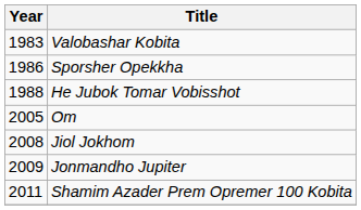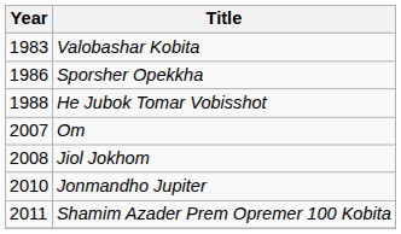Om | Year: 2005 -> 2007
Jonmandho Jupiter | Year: 2009 -> 2010
